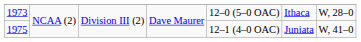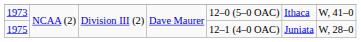1973 | column 7: W, 28–0 -> W, 41–0
1975 | column 7: W, 41–0 -> W, 28–0
